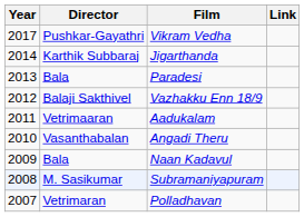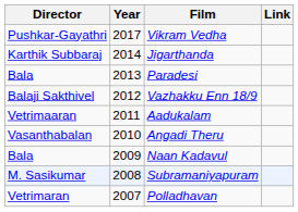columns swapped: Year <-> Director
